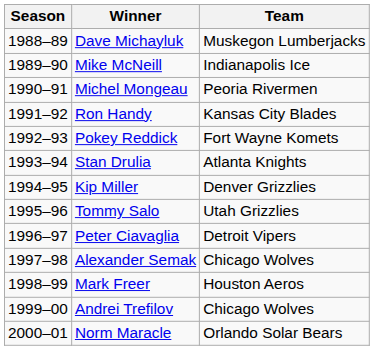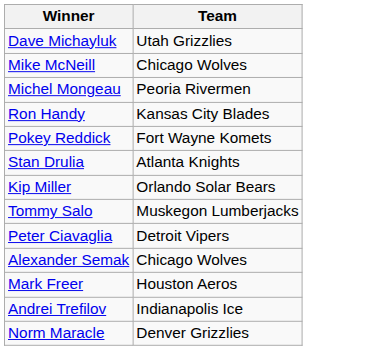- column: Season | 1988–89 | 1989–90 | 1990–91 | 1991–92 | 1992–93 | 1993–94 | 1994–95 | 1995–96 | 1996–97 | 1997–98 | 1998–99 | 1999–00 | 2000–01
Dave Michayluk | Team: Muskegon Lumberjacks -> Utah Grizzlies
Mike McNeill | Team: Indianapolis Ice -> Chicago Wolves
Kip Miller | Team: Denver Grizzlies -> Orlando Solar Bears
Tommy Salo | Team: Utah Grizzlies -> Muskegon Lumberjacks
Andrei Trefilov | Team: Chicago Wolves -> Indianapolis Ice
Norm Maracle | Team: Orlando Solar Bears -> Denver Grizzlies
